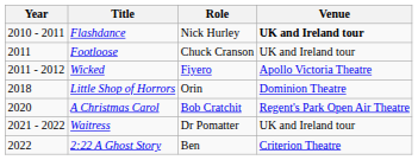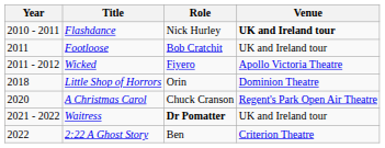Footloose | Role: Chuck Cranson -> Bob Cratchit
A Christmas Carol | Role: Bob Cratchit -> Chuck Cranson
Waitress | Role: normal -> bold
